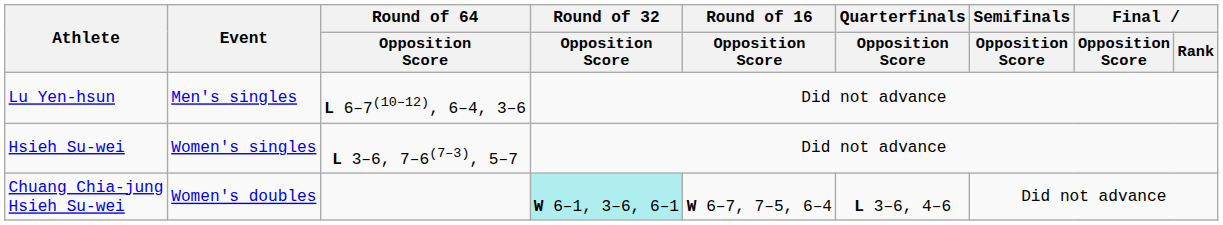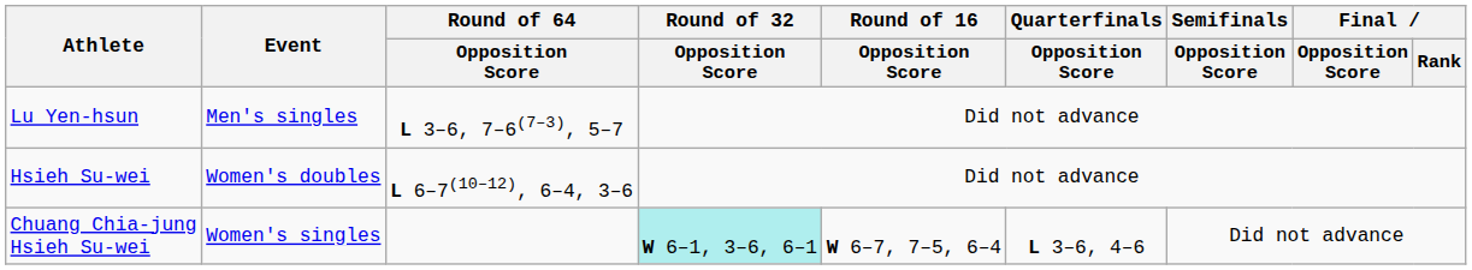Lu Yen-hsun | Round of 64 / Opposition Score: L 6–7(10–12), 6–4, 3–6 -> L 3–6, 7–6(7–3), 5–7
Hsieh Su-wei | Event: Women's singles -> Women's doubles
Hsieh Su-wei | Round of 64 / Opposition Score: L 3–6, 7–6(7–3), 5–7 -> L 6–7(10–12), 6–4, 3–6
Chuang Chia-jung Hsieh Su-wei | Event: Women's doubles -> Women's singles
